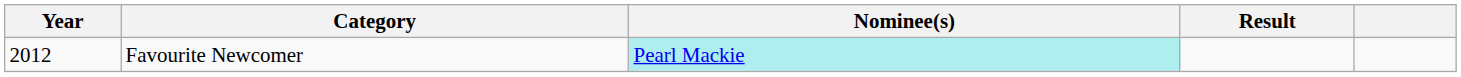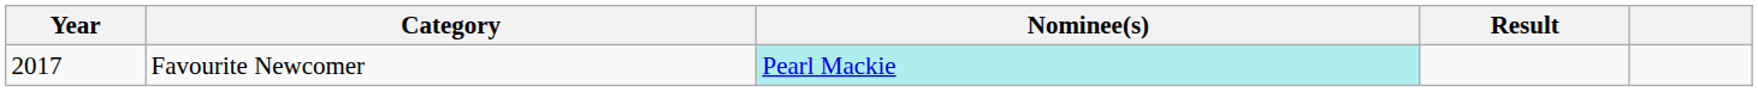Favourite Newcomer | Year: 2012 -> 2017
